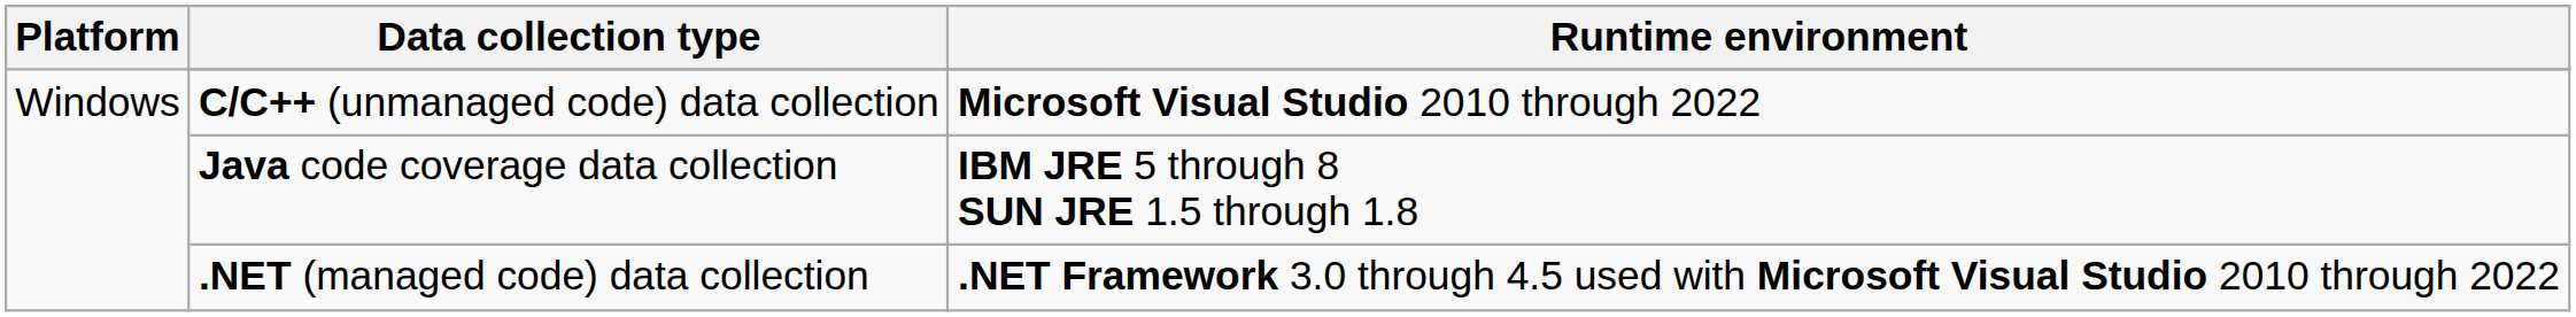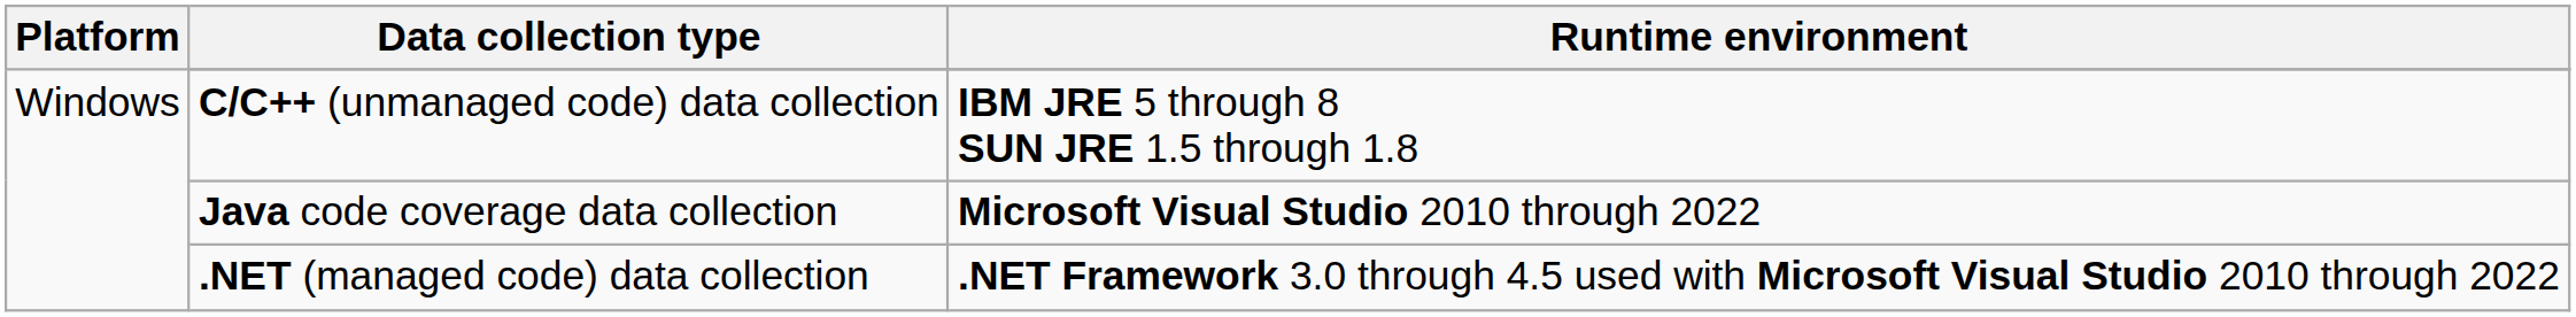C/C++ (unmanaged code) data collection | Runtime environment: Microsoft Visual Studio 2010 through 2022 -> IBM JRE 5 through 8 SUN JRE 1.5 through 1.8
Java code coverage data collection | Runtime environment: IBM JRE 5 through 8 SUN JRE 1.5 through 1.8 -> Microsoft Visual Studio 2010 through 2022
